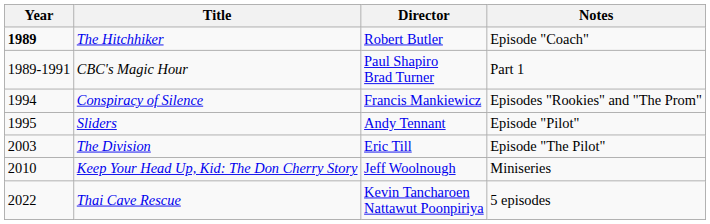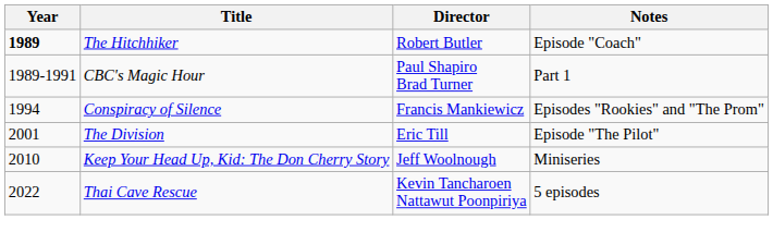- row: 1995 | Sliders | Andy Tennant | Episode "Pilot"
The Division | Year: 2003 -> 2001
